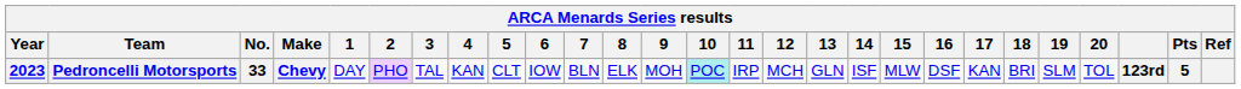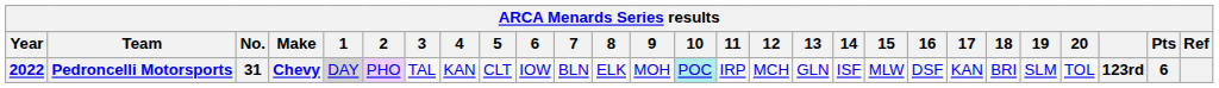Pedroncelli Motorsports | Year: 2023 -> 2022
Pedroncelli Motorsports | No.: 33 -> 31
Pedroncelli Motorsports | 1: no background -> lightgrey background
Pedroncelli Motorsports | Pts: 5 -> 6
